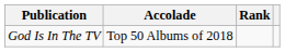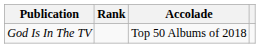columns swapped: Accolade <-> Rank
